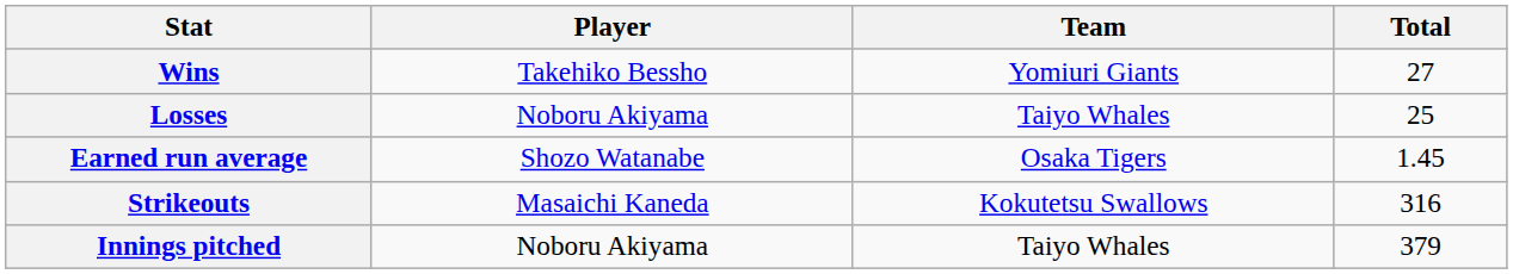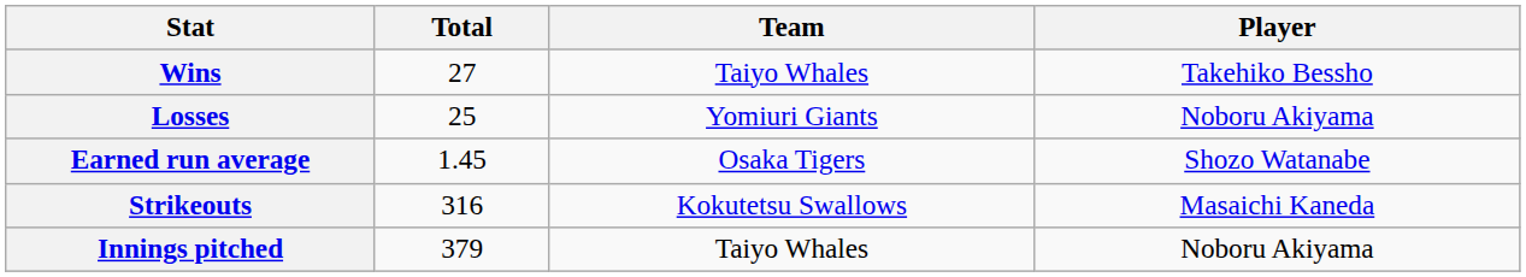columns swapped: Player <-> Total
Wins | Team: Yomiuri Giants -> Taiyo Whales
Losses | Team: Taiyo Whales -> Yomiuri Giants
